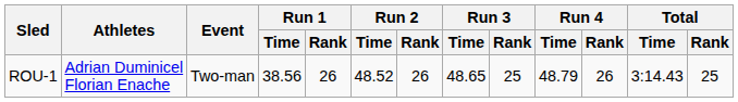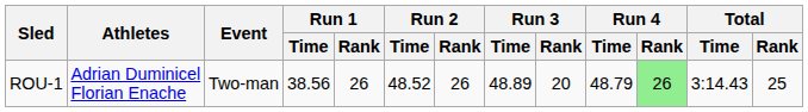ROU-1 | Run 3 / Time: 48.65 -> 48.89
ROU-1 | Run 3 / Rank: 25 -> 20
ROU-1 | Run 4 / Rank: no background -> lightgreen background
